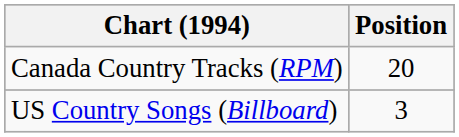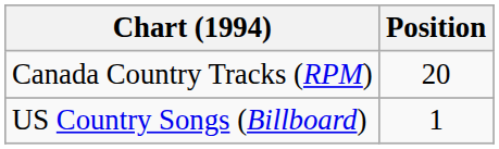US Country Songs (Billboard) | Position: 3 -> 1
